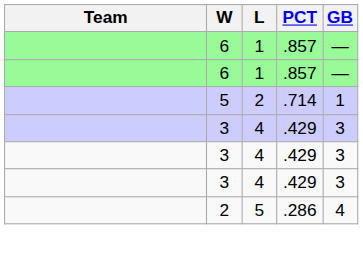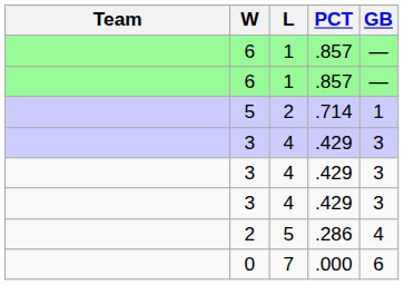+ row: 0 | 7 | .000 | 6
